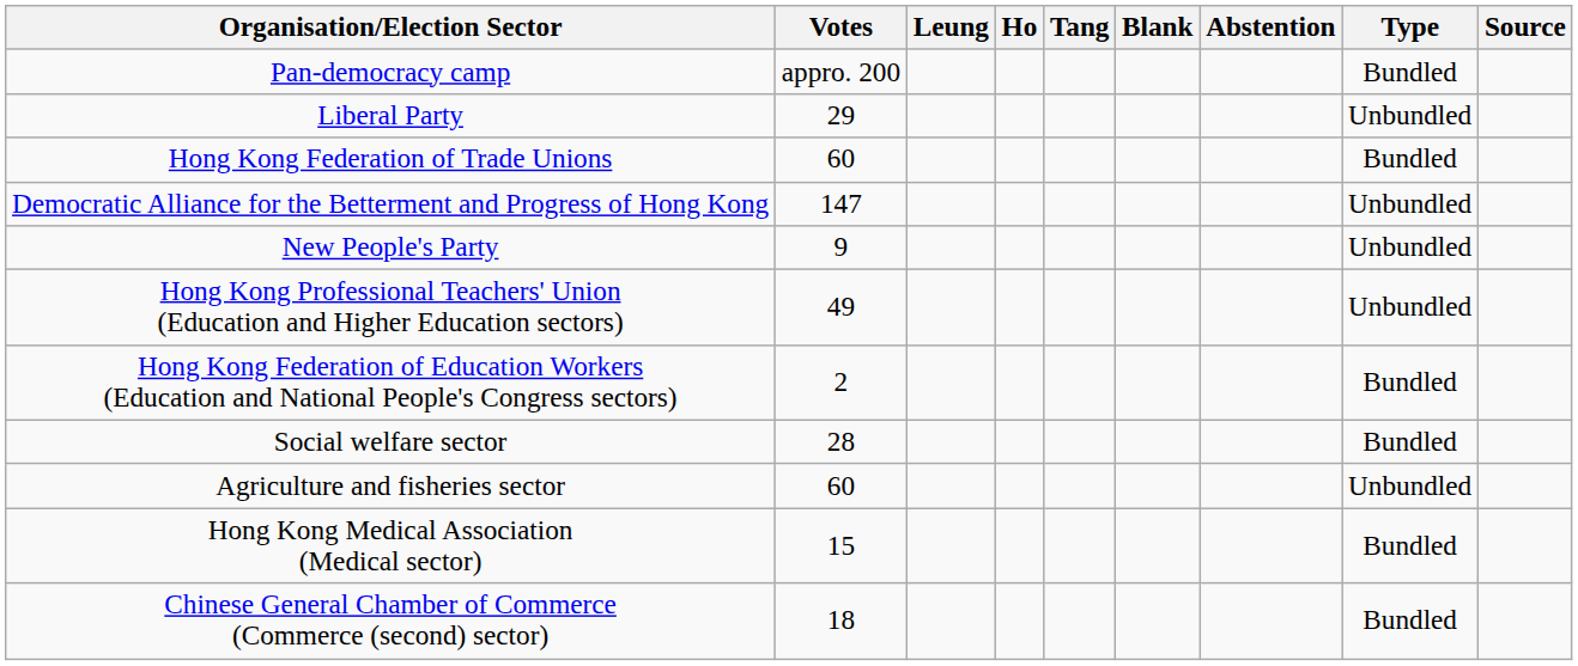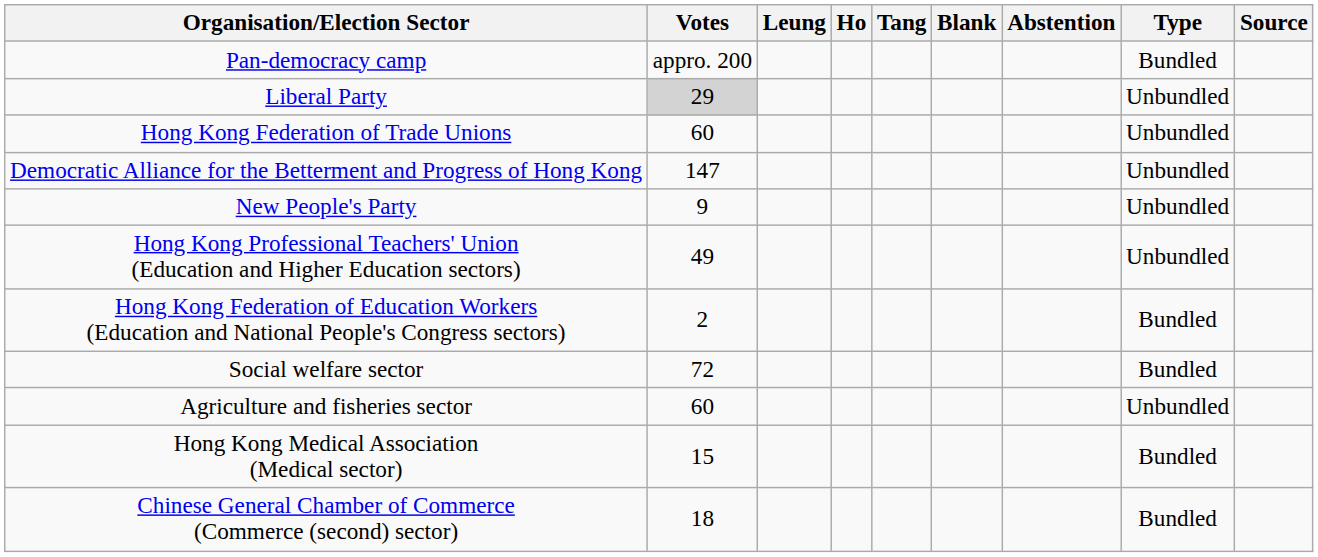Liberal Party | Votes: no background -> lightgrey background
Hong Kong Federation of Trade Unions | Type: Bundled -> Unbundled
Social welfare sector | Votes: 28 -> 72
